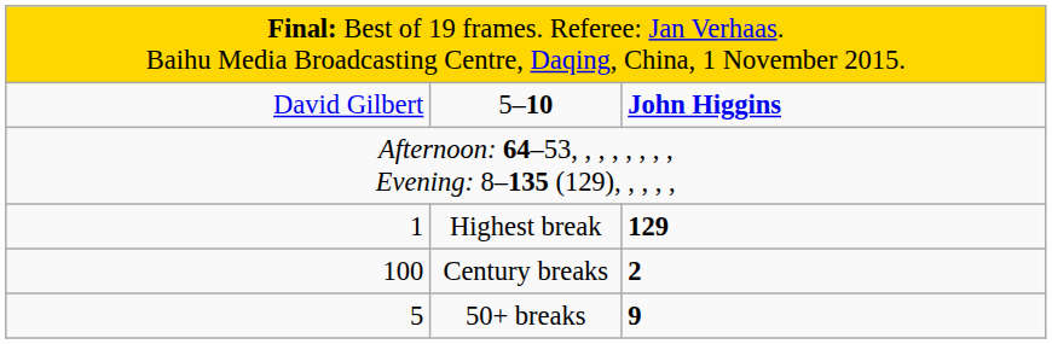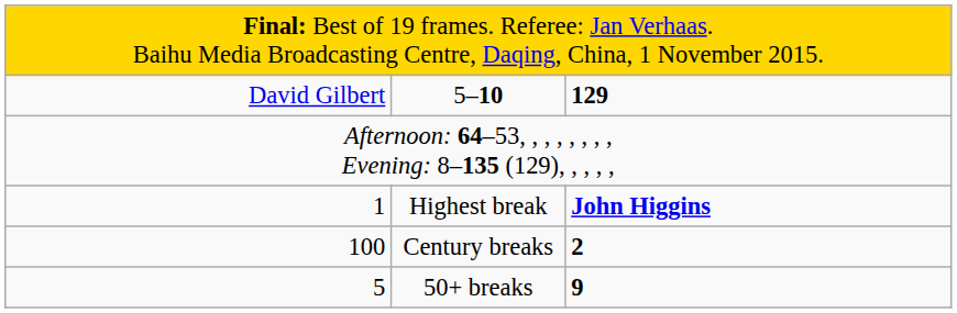5–10 | column 3: John Higgins -> 129
Highest break | column 3: 129 -> John Higgins
